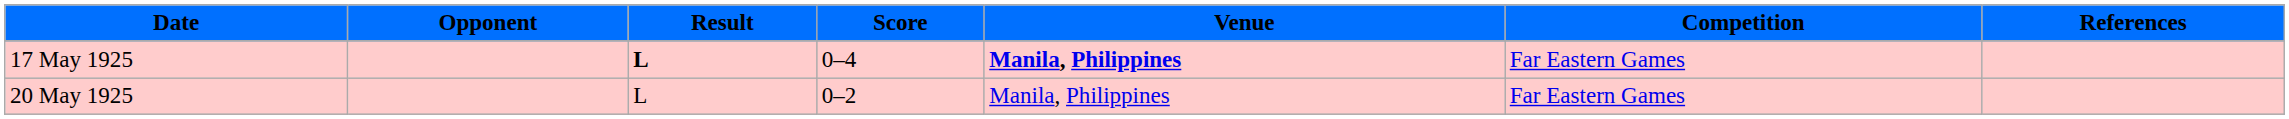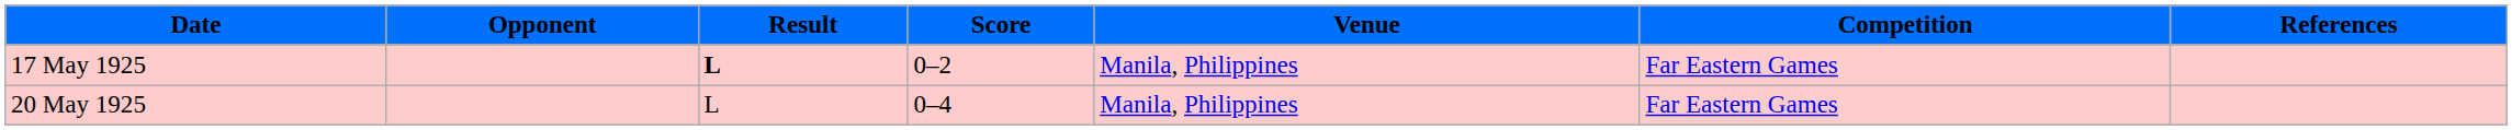17 May 1925 | Score: 0–4 -> 0–2
17 May 1925 | Venue: bold -> normal
20 May 1925 | Score: 0–2 -> 0–4
